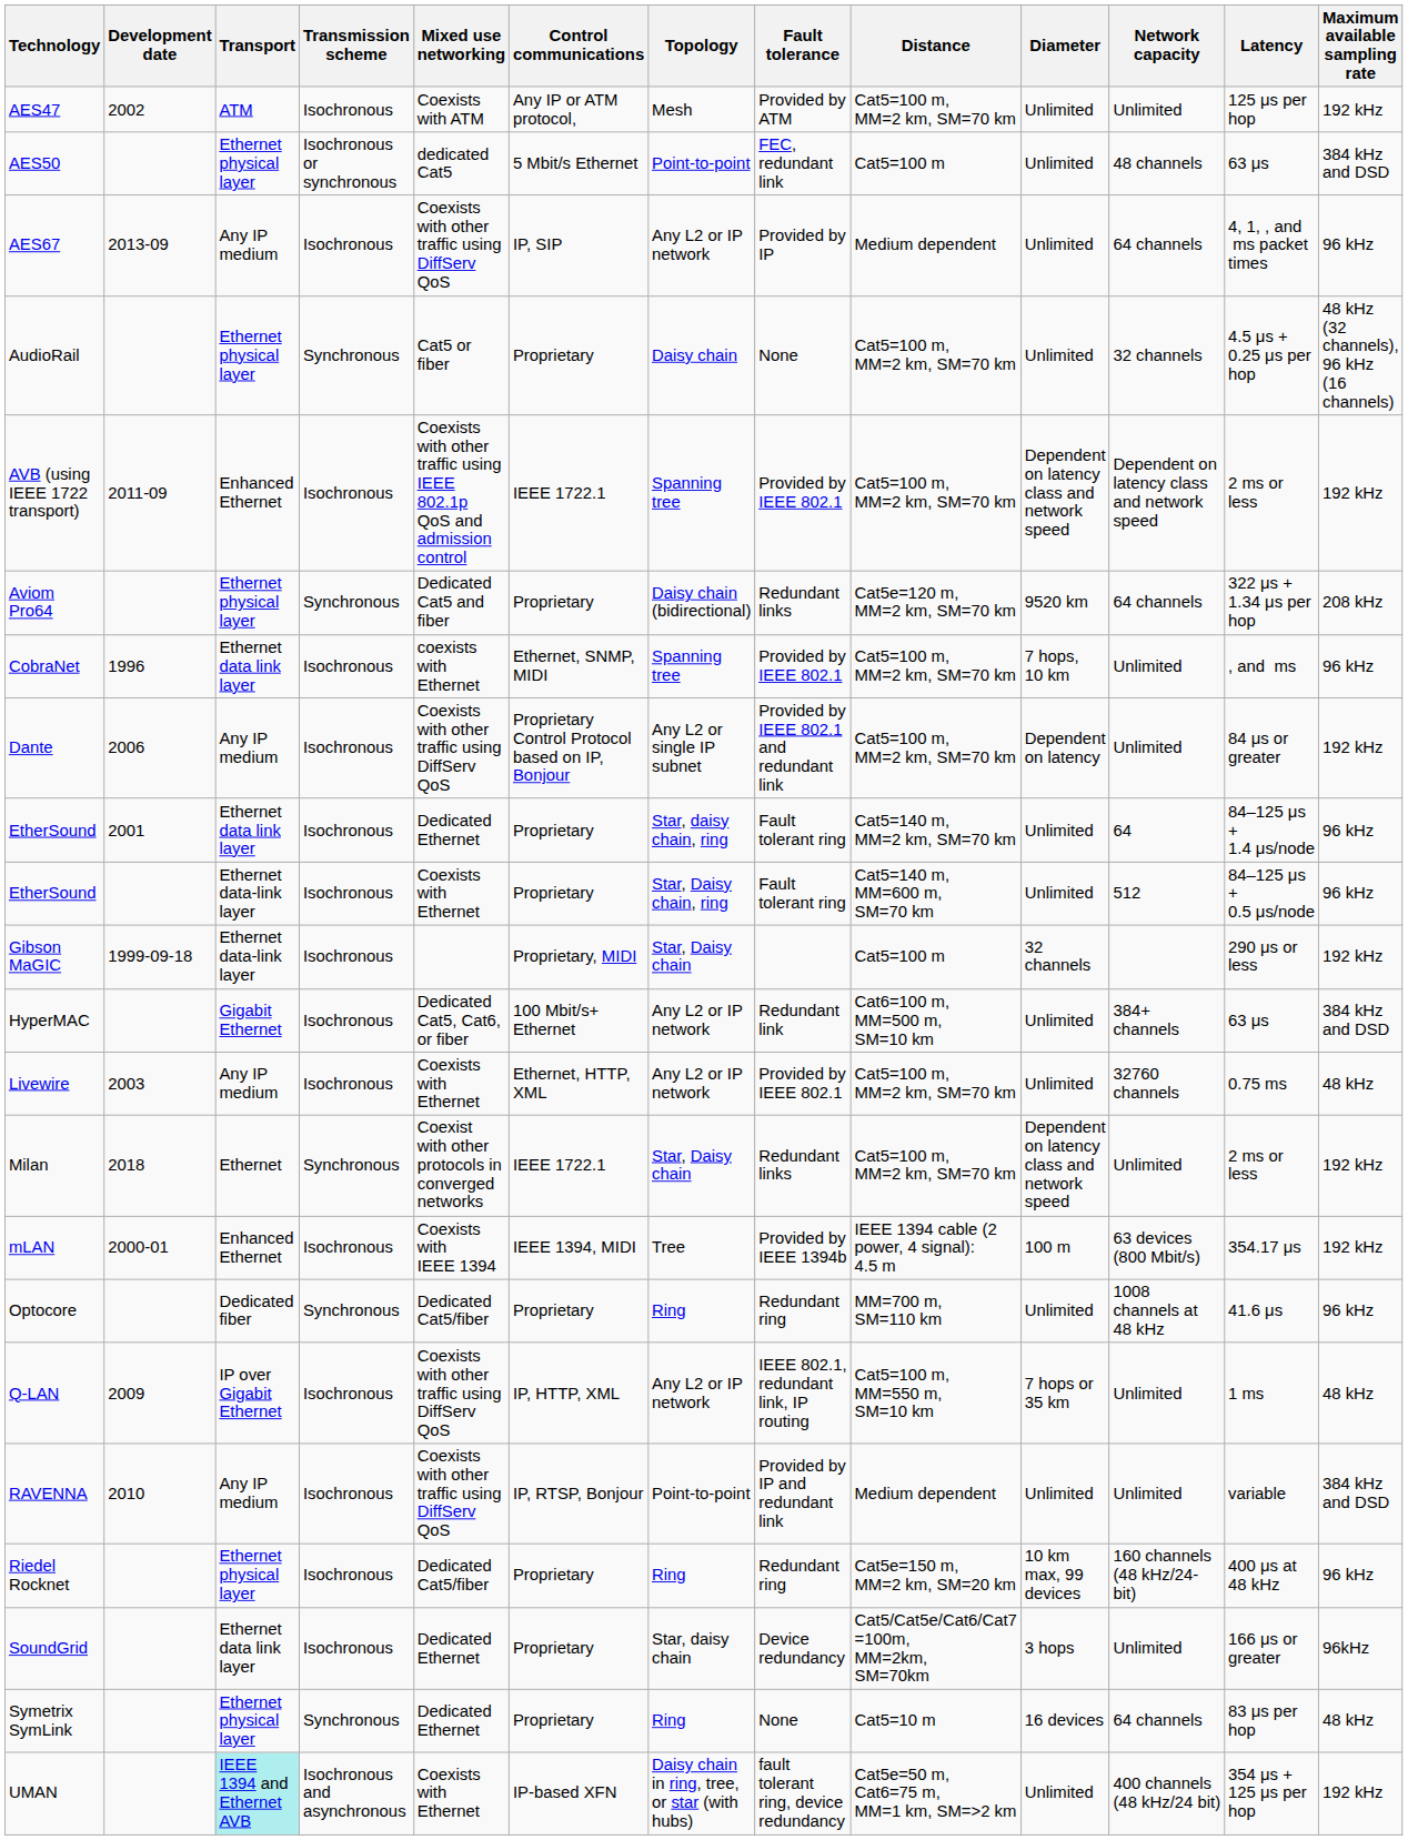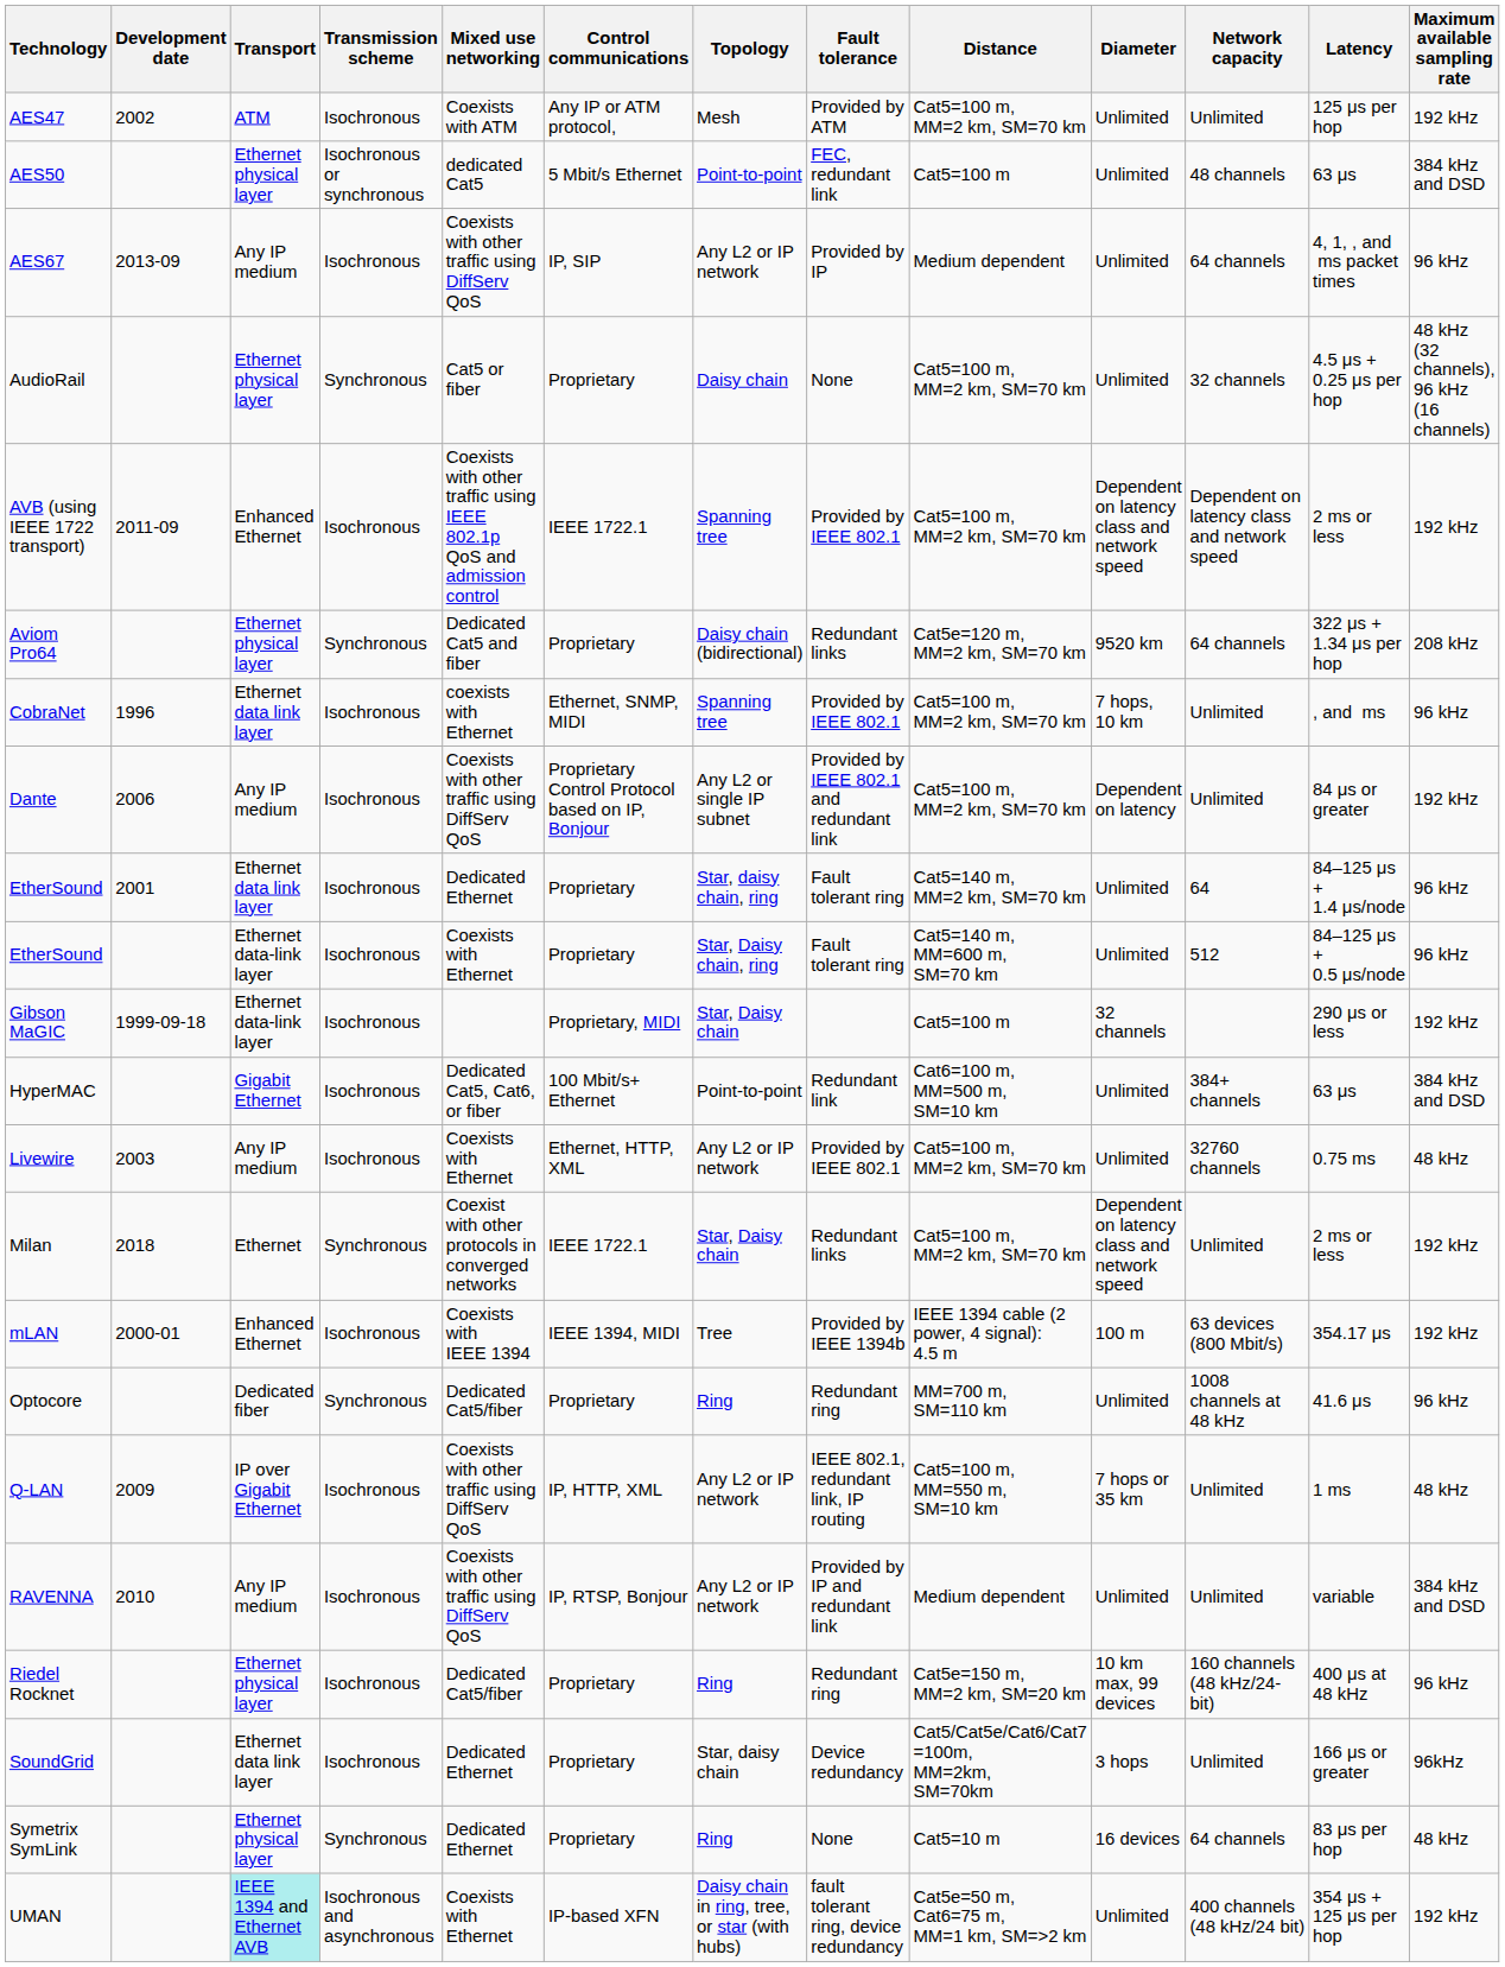HyperMAC | Topology: Any L2 or IP network -> Point-to-point
RAVENNA | Topology: Point-to-point -> Any L2 or IP network
